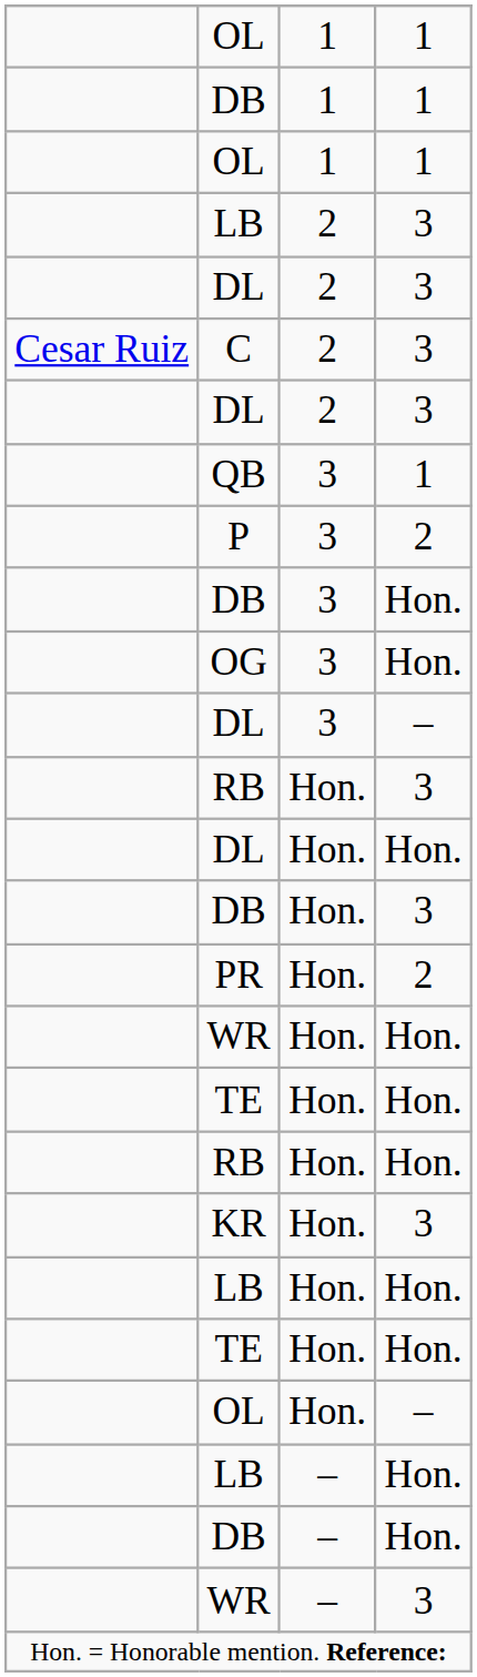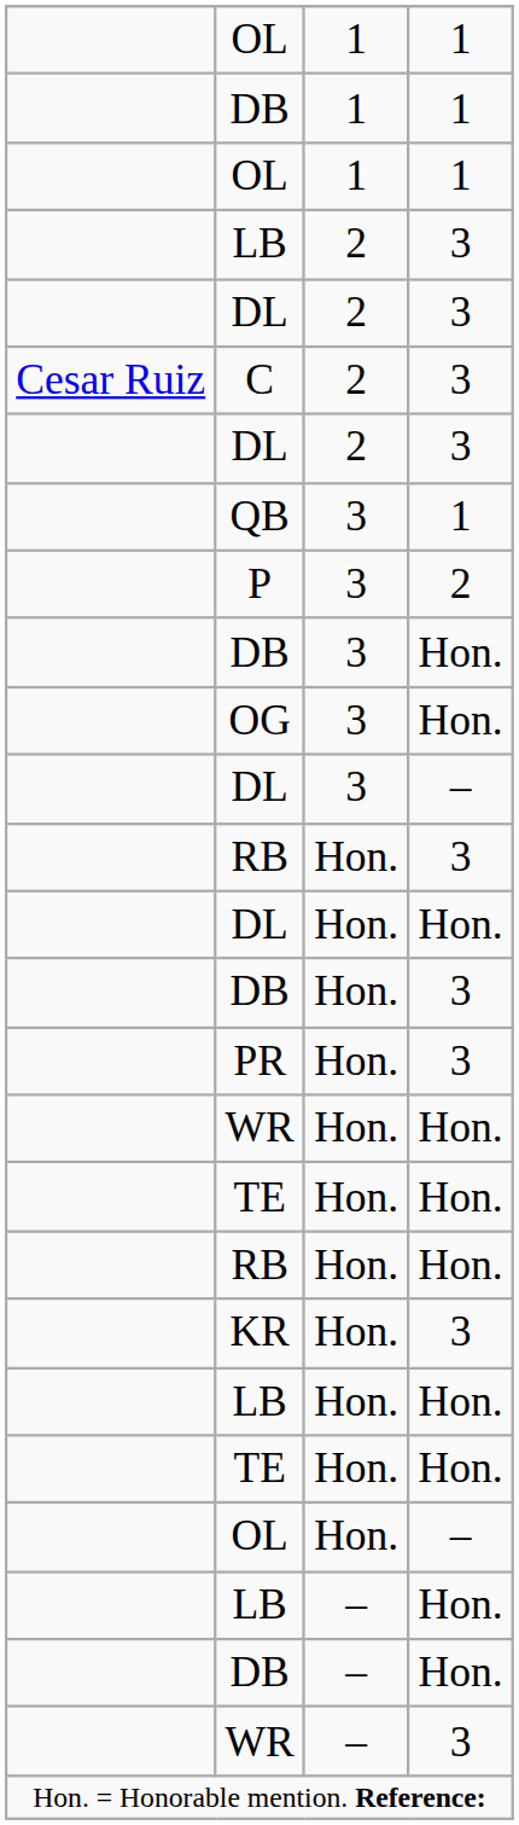PR | column 4: 2 -> 3
